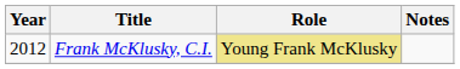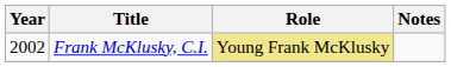Frank McKlusky, C.I. | Year: 2012 -> 2002
